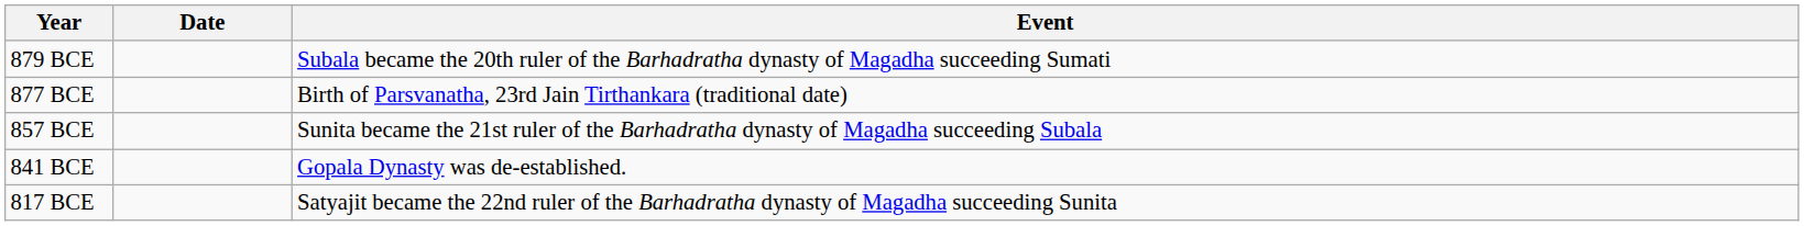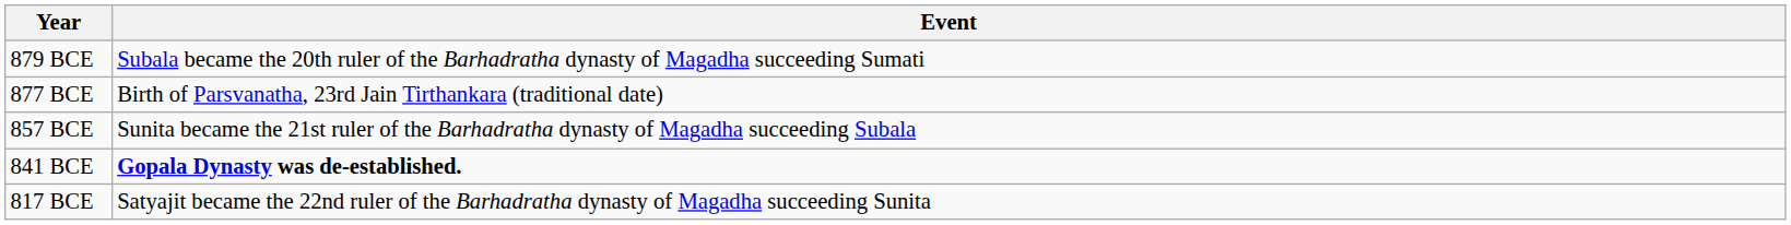- column: Date
841 BCE | Event: normal -> bold
